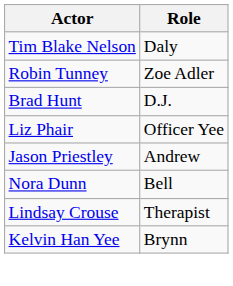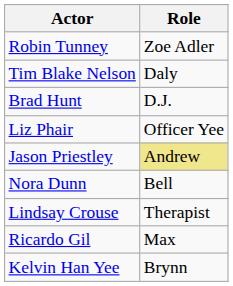rows swapped: Robin Tunney <-> Tim Blake Nelson
Jason Priestley | Role: no background -> khaki background
+ row: Ricardo Gil | Max
